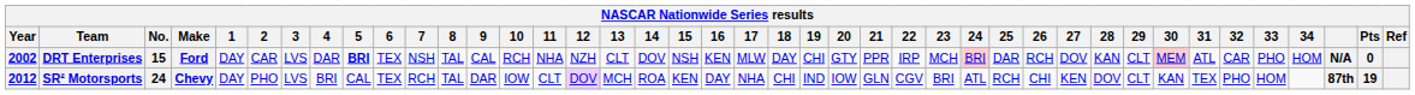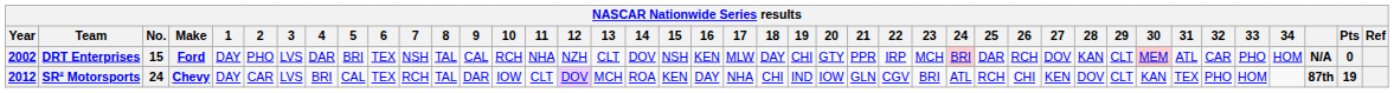DRT Enterprises | 2: CAR -> PHO
DRT Enterprises | 5: bold -> normal
SR² Motorsports | 2: PHO -> CAR
